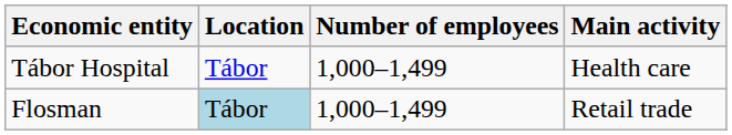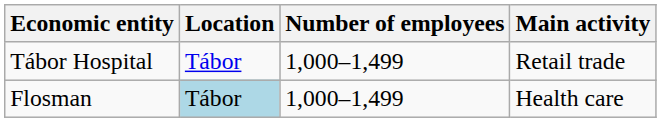Tábor Hospital | Main activity: Health care -> Retail trade
Flosman | Main activity: Retail trade -> Health care
